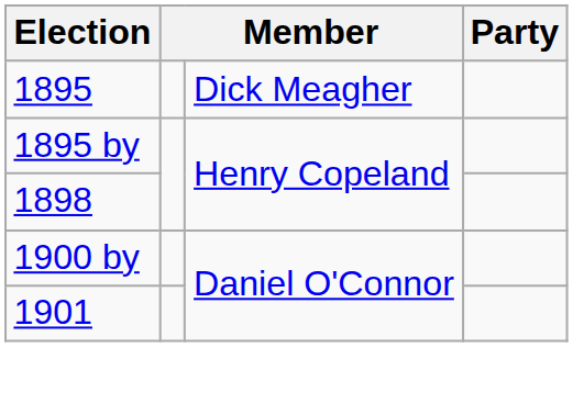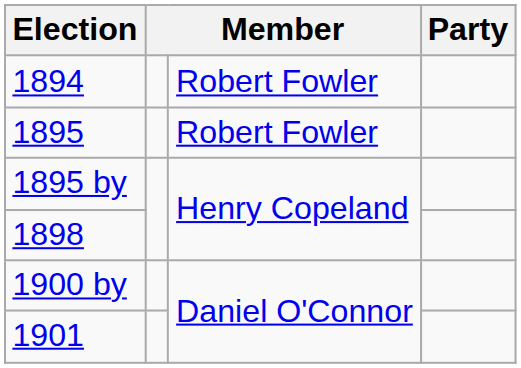+ row: 1894 | Robert Fowler
1895 | column 3: Dick Meagher -> Robert Fowler
